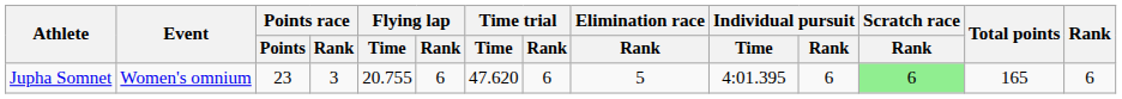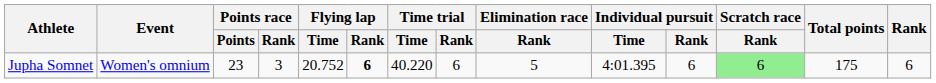Jupha Somnet | Flying lap / Time: 20.755 -> 20.752
Jupha Somnet | Flying lap / Rank: normal -> bold
Jupha Somnet | Time trial / Time: 47.620 -> 40.220
Jupha Somnet | Total points: 165 -> 175
